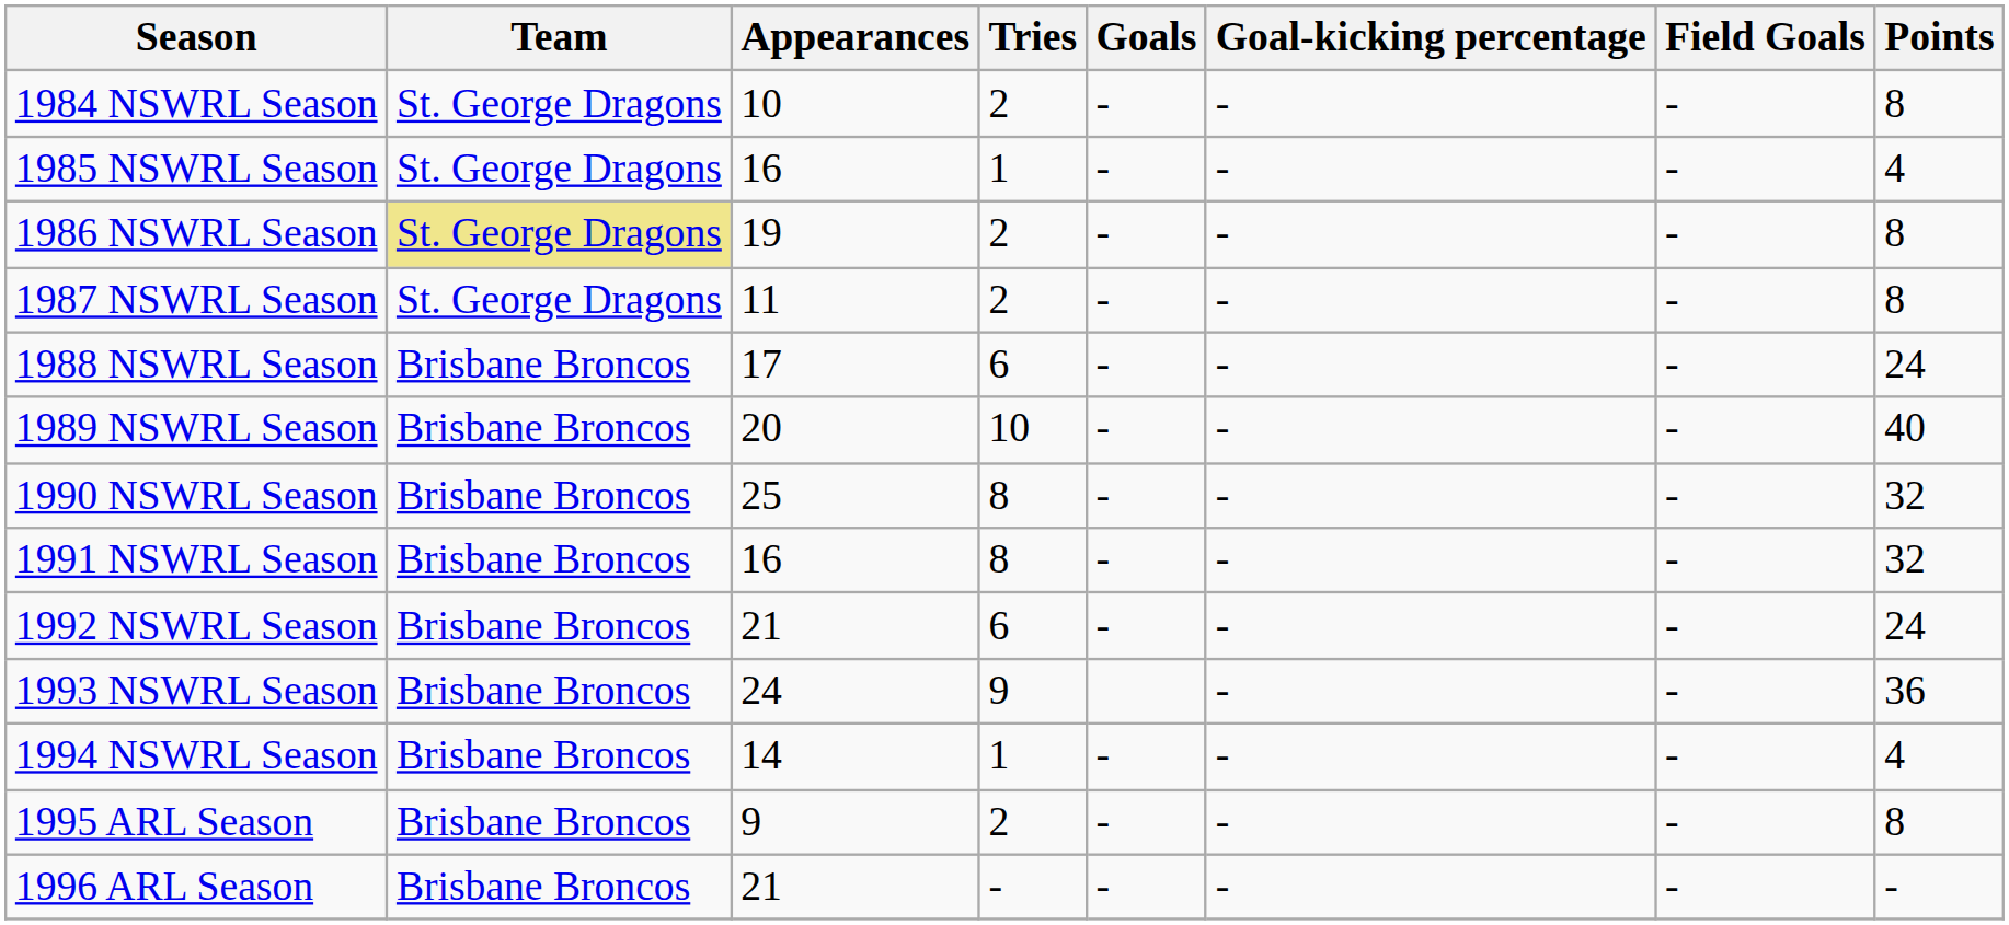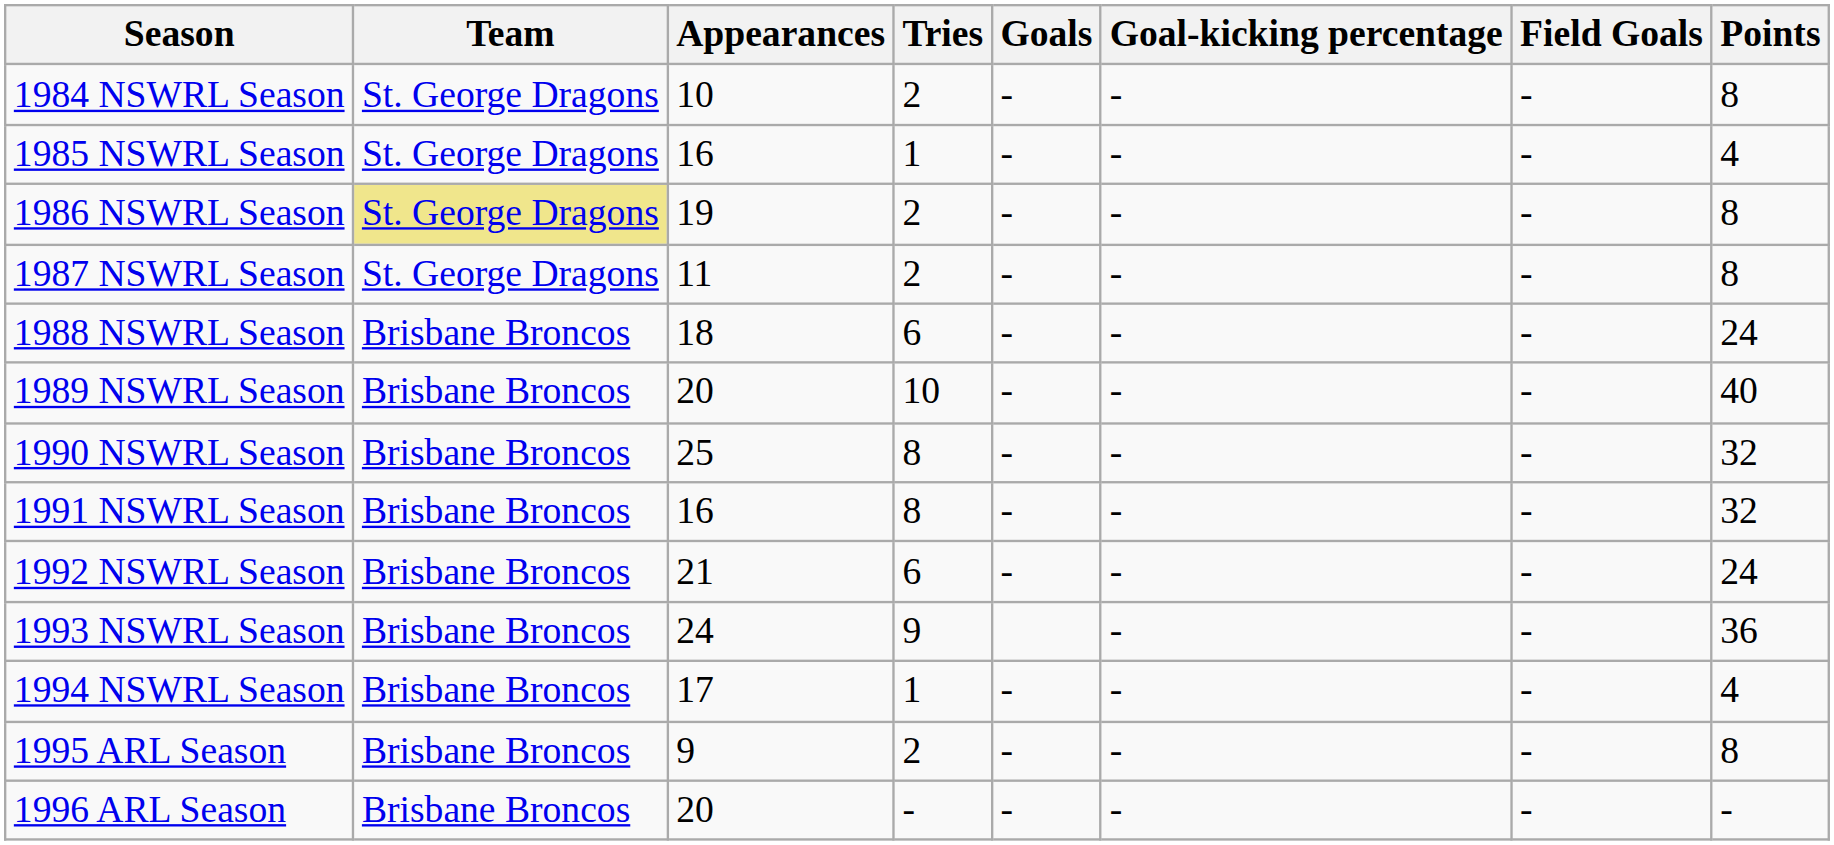1988 NSWRL Season | Appearances: 17 -> 18
1994 NSWRL Season | Appearances: 14 -> 17
1996 ARL Season | Appearances: 21 -> 20
